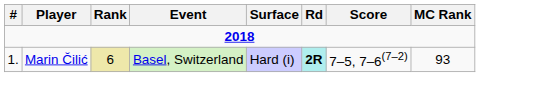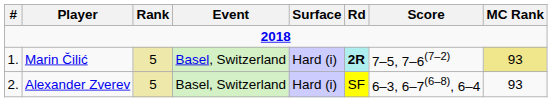Marin Čilić | Rank: 6 -> 5
Marin Čilić | MC Rank: no background -> khaki background
+ row: 2. | Alexander Zverev | 5 | Basel, Switzerland | Hard (i) | SF | 6–3, 6–7(6–8), 6–4 | 93
